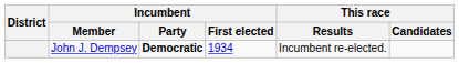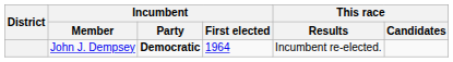John J. Dempsey | Incumbent / First elected: 1934 -> 1964
